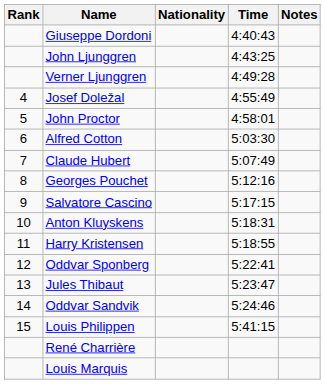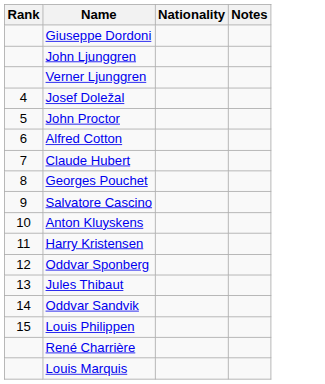- column: Time | 4:40:43 | 4:43:25 | 4:49:28 | 4:55:49 | 4:58:01 | 5:03:30 | 5:07:49 | 5:12:16 | 5:17:15 | 5:18:31 | 5:18:55 | 5:22:41 | 5:23:47 | 5:24:46 | 5:41:15
